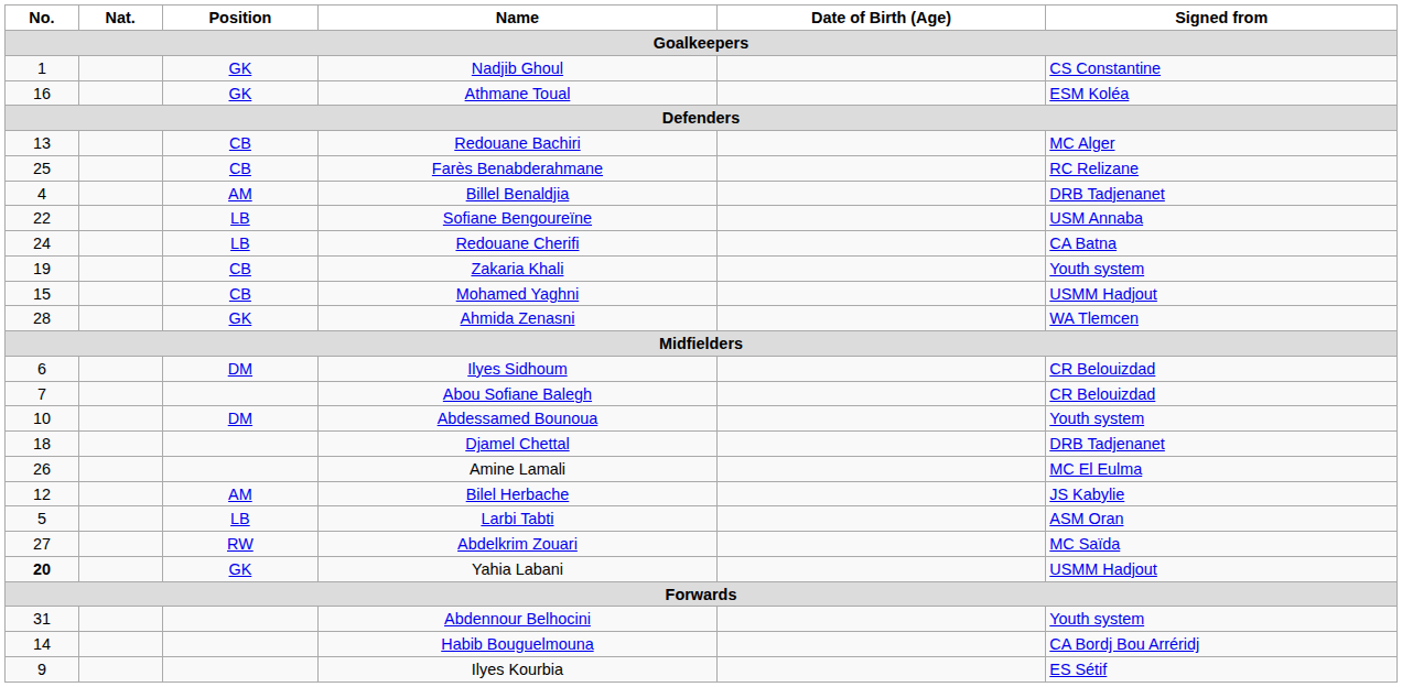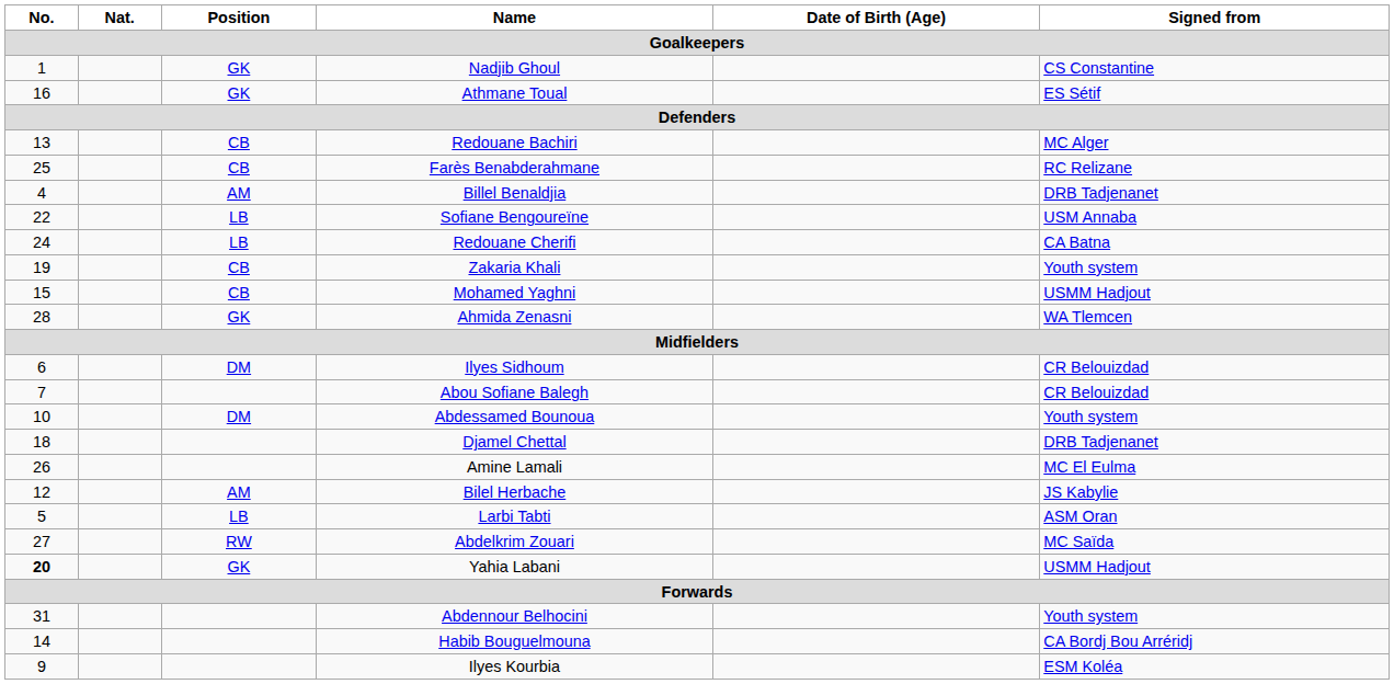Athmane Toual | Signed from: ESM Koléa -> ES Sétif
Ilyes Kourbia | Signed from: ES Sétif -> ESM Koléa
